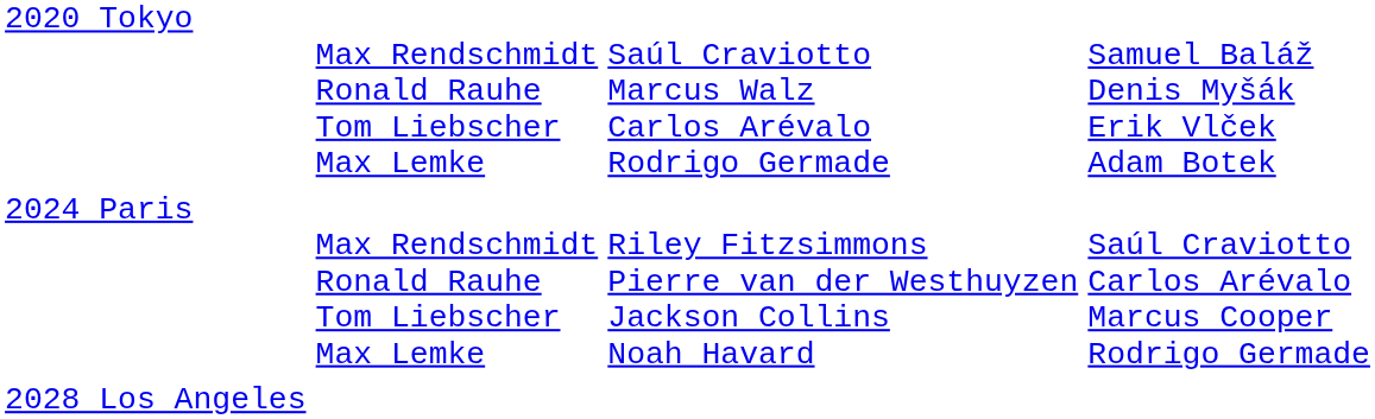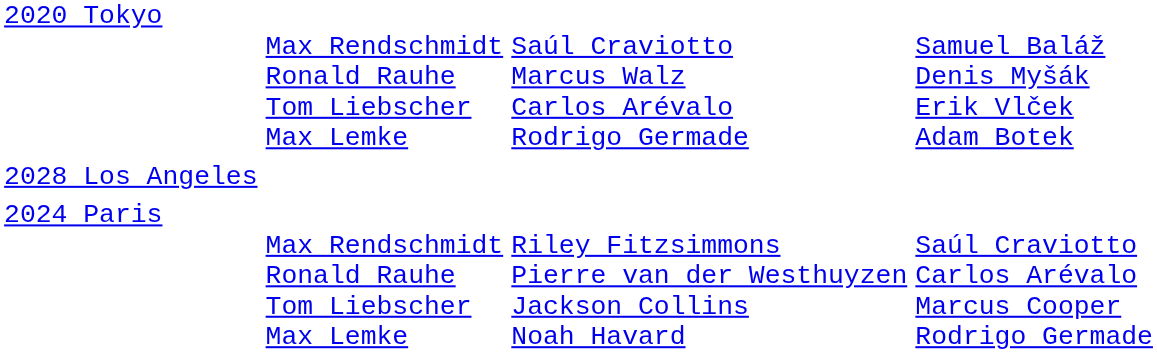rows swapped: 2024 Paris <-> 2028 Los Angeles
